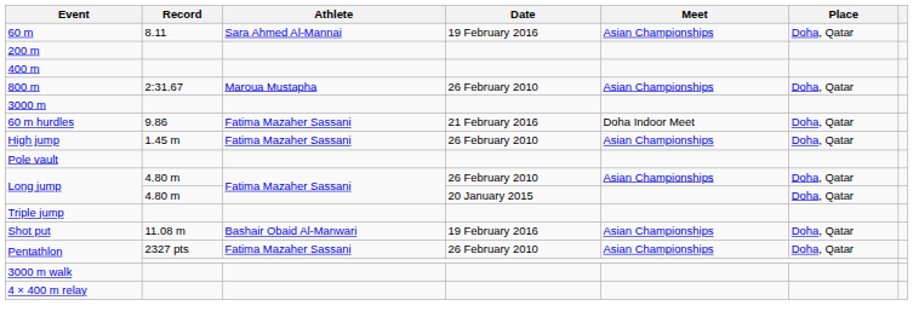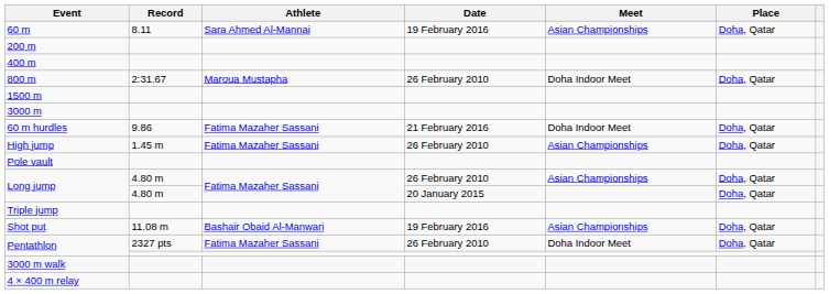800 m | Meet: Asian Championships -> Doha Indoor Meet
+ row: 1500 m
Pentathlon / 26 February 2010 | Meet: Asian Championships -> Doha Indoor Meet
